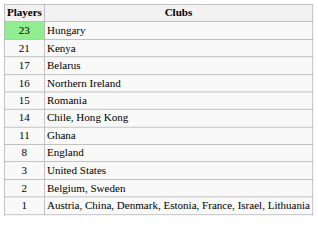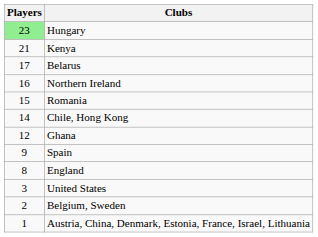Ghana | Players: 11 -> 12
+ row: 9 | Spain
